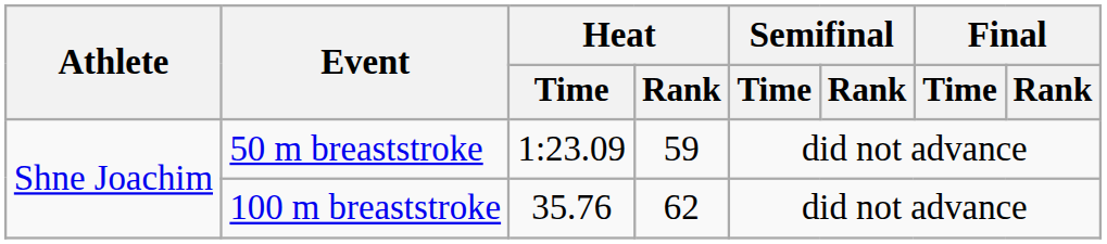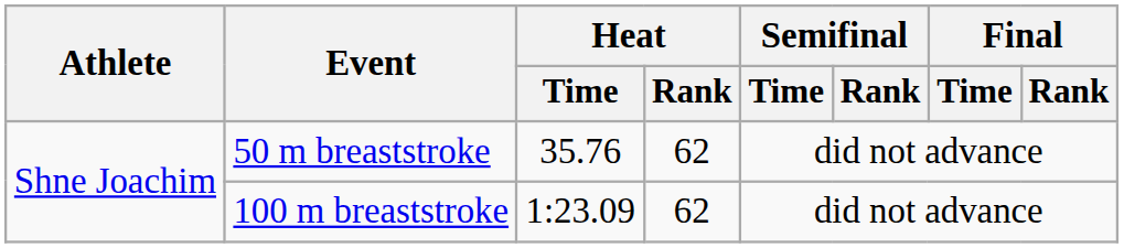50 m breaststroke | Heat / Time: 1:23.09 -> 35.76
50 m breaststroke | Heat / Rank: 59 -> 62
100 m breaststroke | Heat / Time: 35.76 -> 1:23.09
